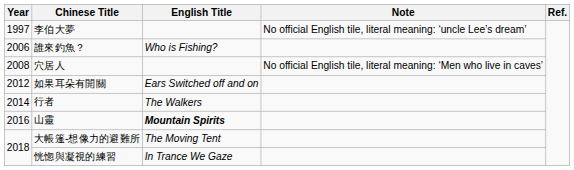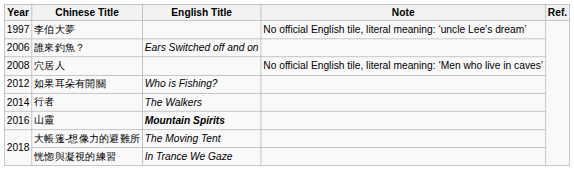誰來釣魚？ | English Title: Who is Fishing? -> Ears Switched off and on
如果耳朵有開關 | English Title: Ears Switched off and on -> Who is Fishing?
